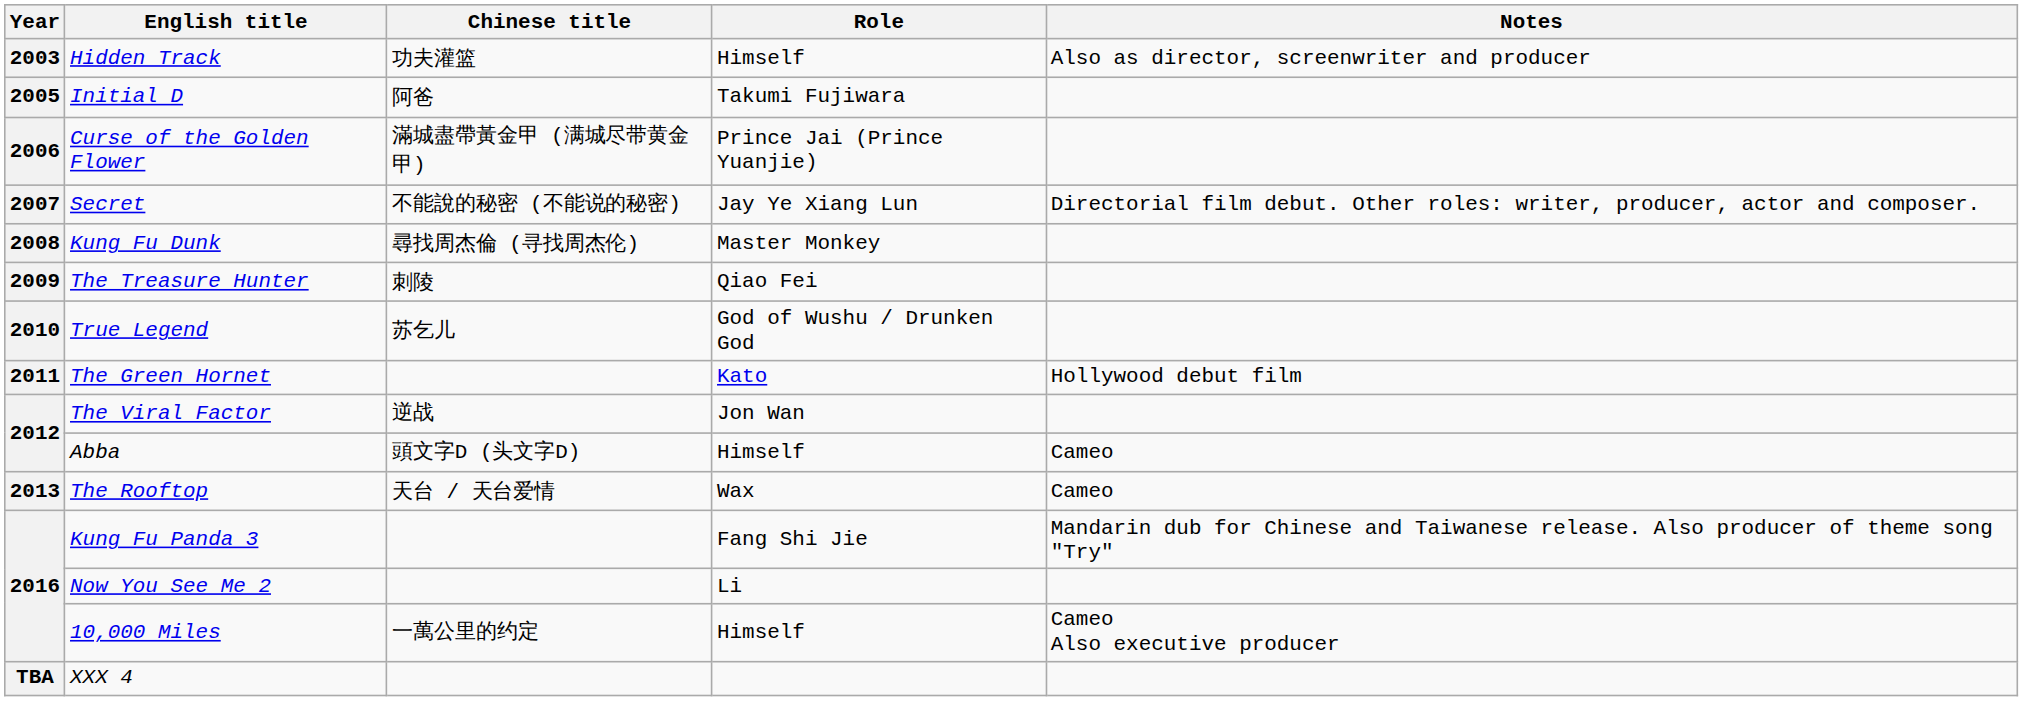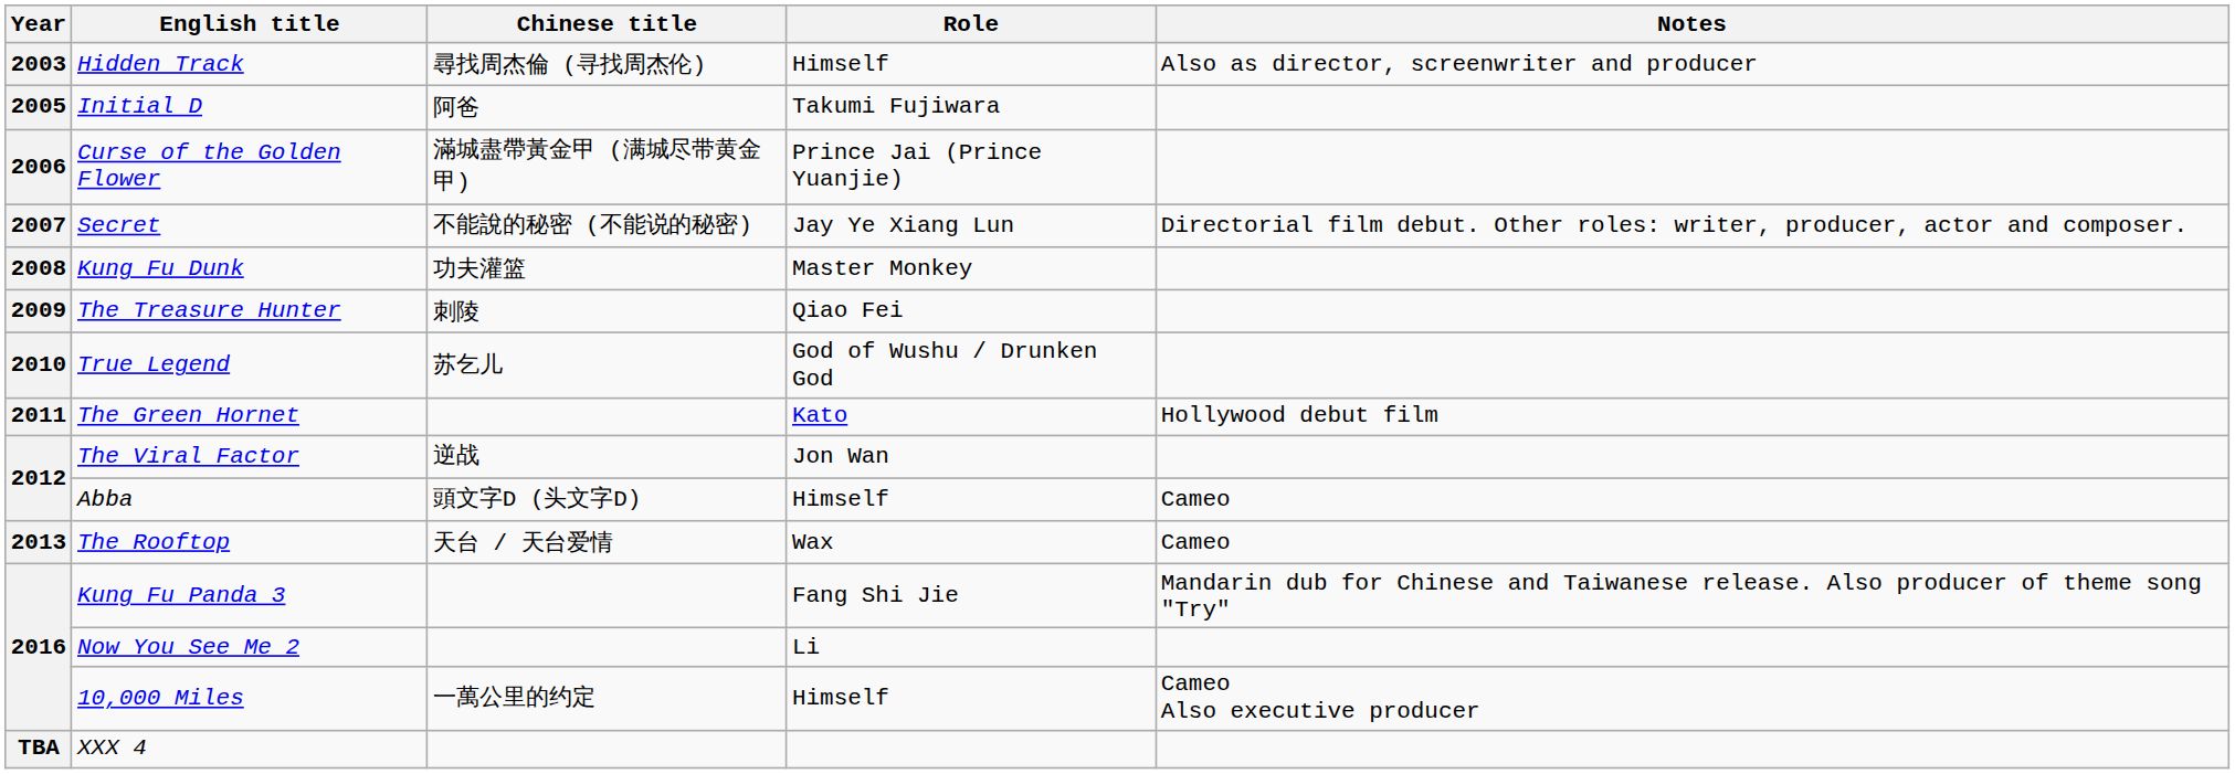Hidden Track | Chinese title: 功夫灌篮 -> 尋找周杰倫 (寻找周杰伦)
Kung Fu Dunk | Chinese title: 尋找周杰倫 (寻找周杰伦) -> 功夫灌篮
